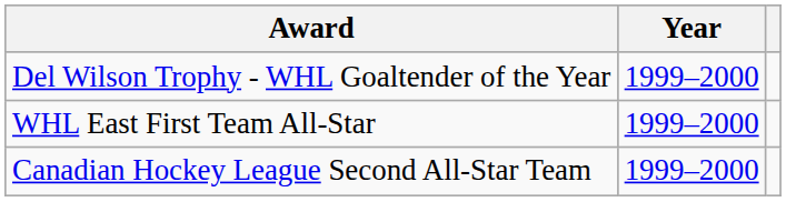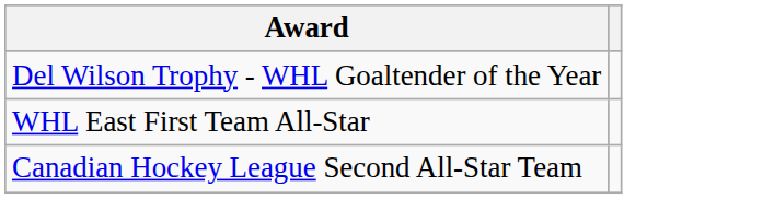- column: Year | 1999–2000 | 1999–2000 | 1999–2000
